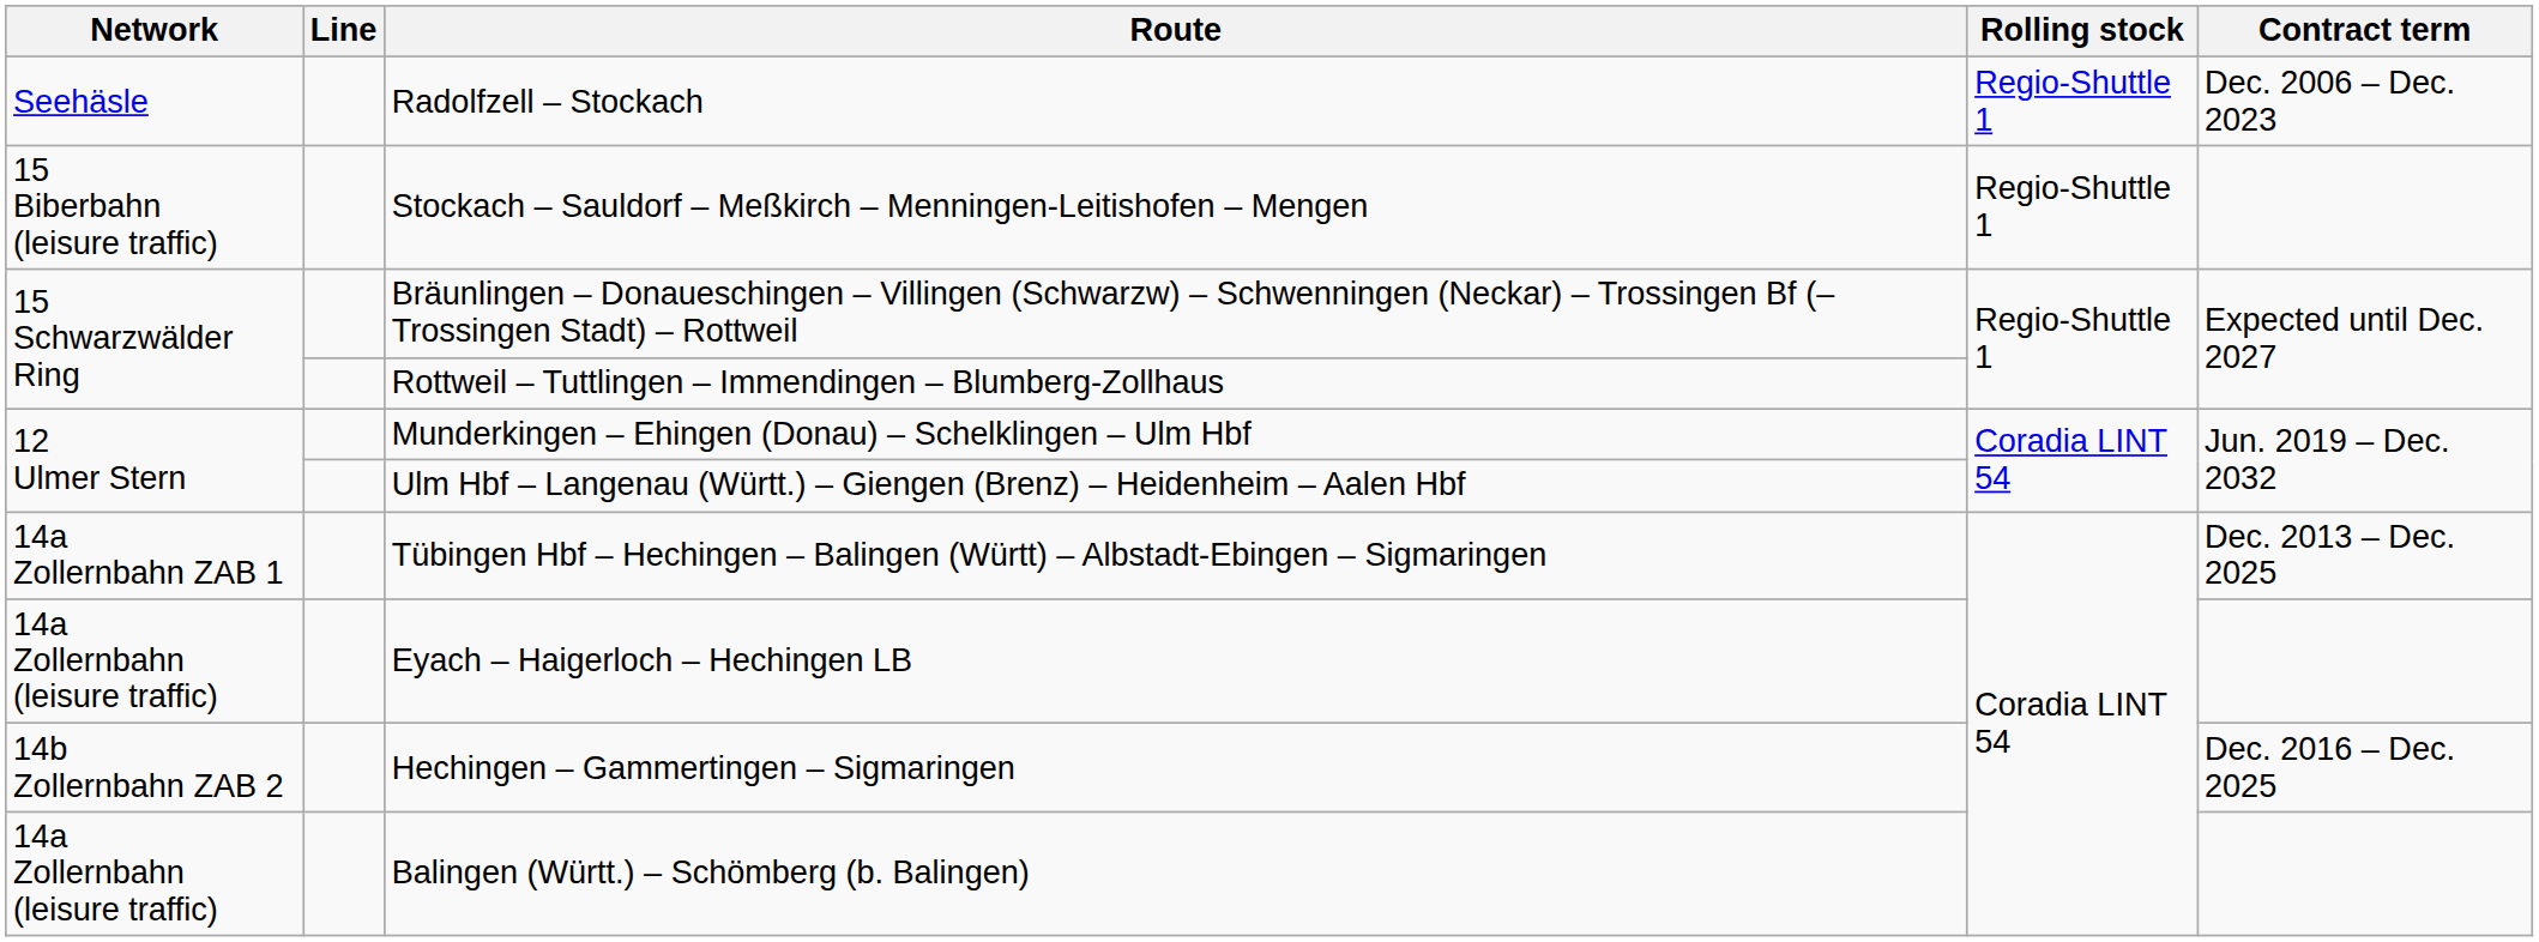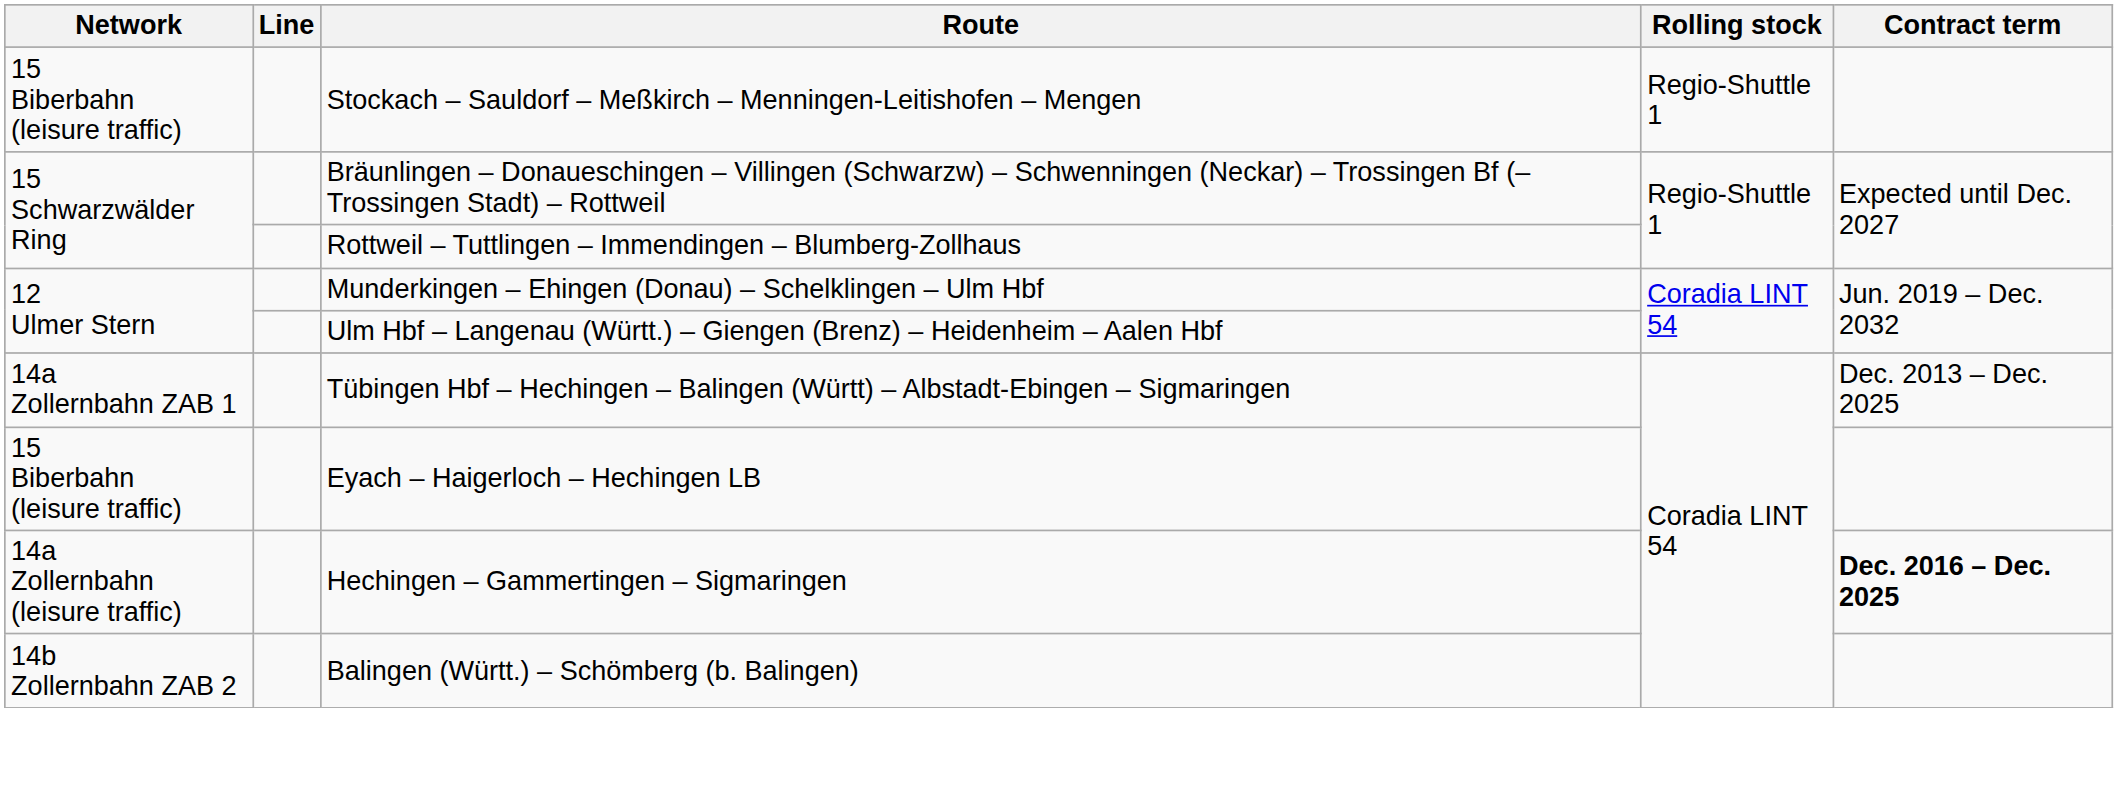- row: Seehäsle | Radolfzell – Stockach | Regio-Shuttle 1 | Dec. 2006 – Dec. 2023
Eyach – Haigerloch – Hechingen LB | Network: 14a Zollernbahn (leisure traffic) -> 15 Biberbahn (leisure traffic)
Hechingen – Gammertingen – Sigmaringen | Network: 14b Zollernbahn ZAB 2 -> 14a Zollernbahn (leisure traffic)
Hechingen – Gammertingen – Sigmaringen | Contract term: normal -> bold
Balingen (Württ.) – Schömberg (b. Balingen) | Network: 14a Zollernbahn (leisure traffic) -> 14b Zollernbahn ZAB 2
